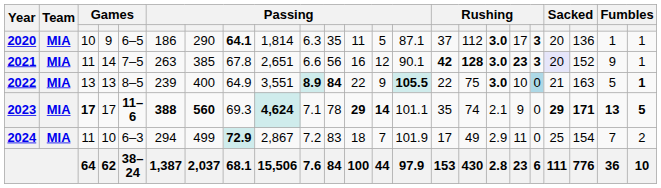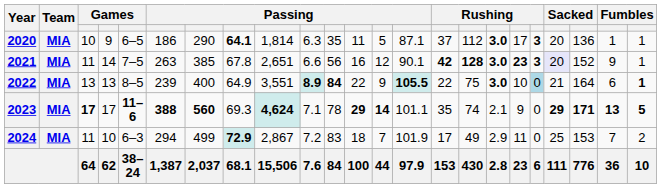2022 | column 21: 163 -> 164
2022 | column 22: 5 -> 6
2024 | column 21: 154 -> 153
